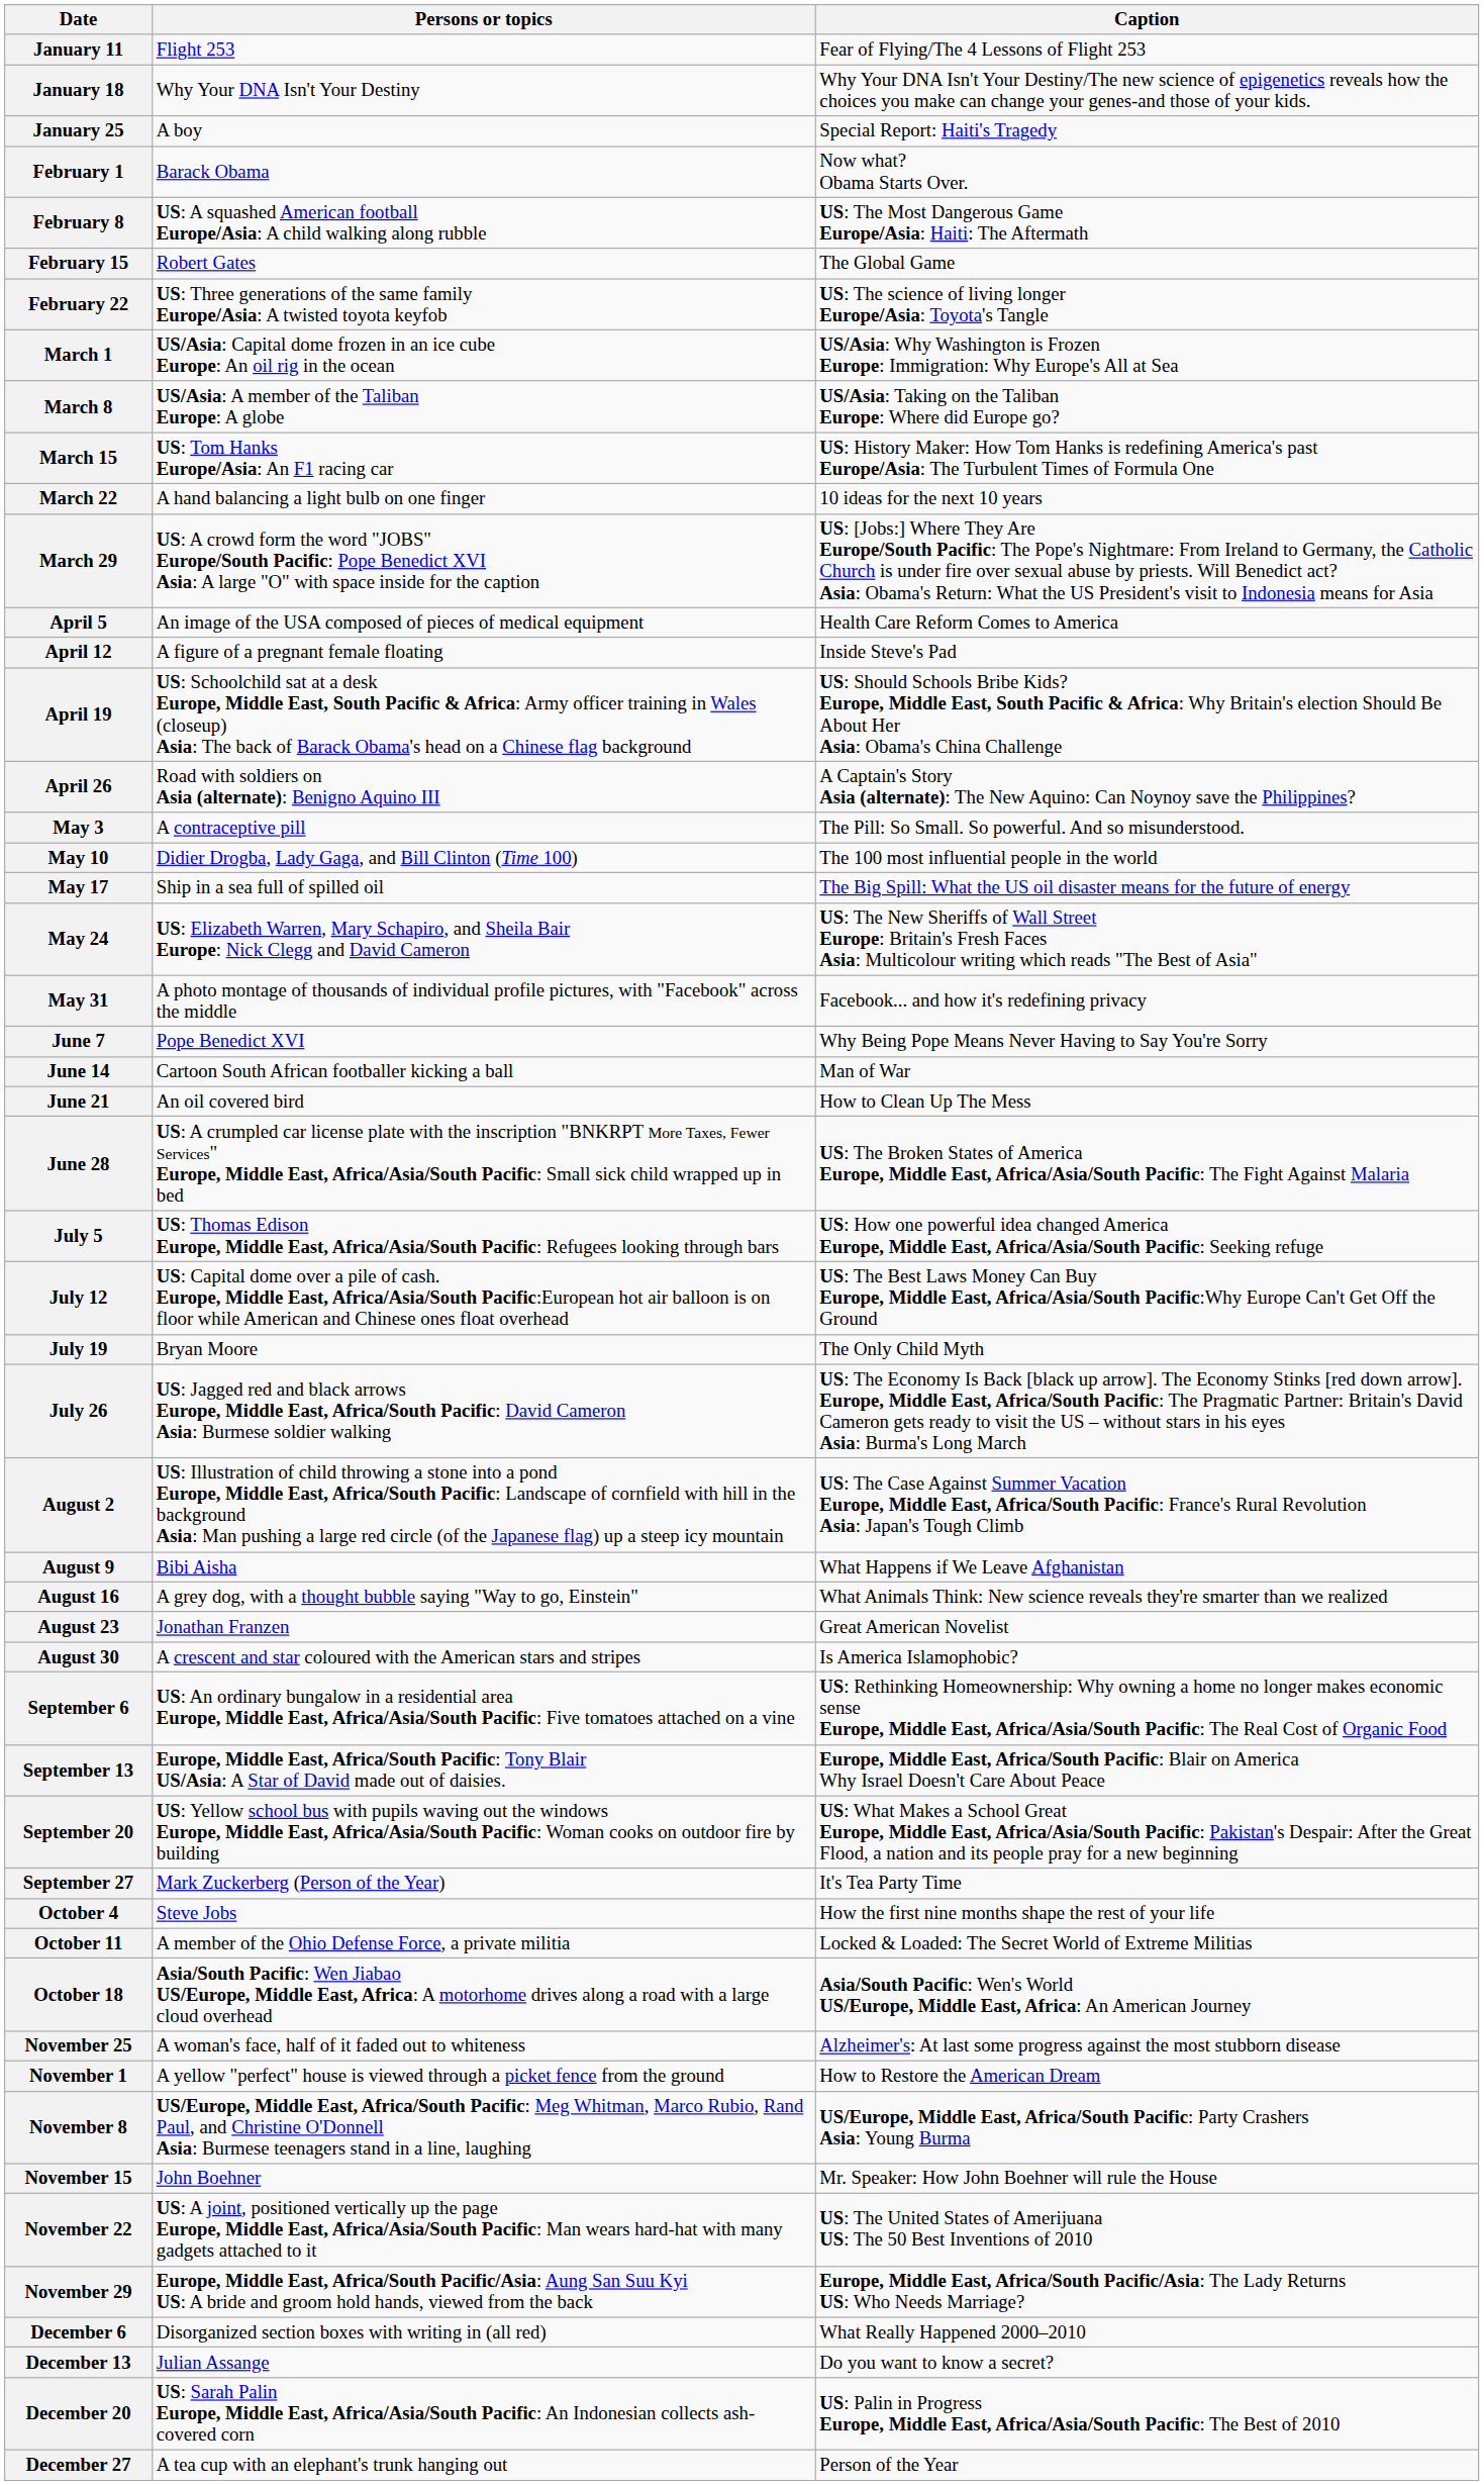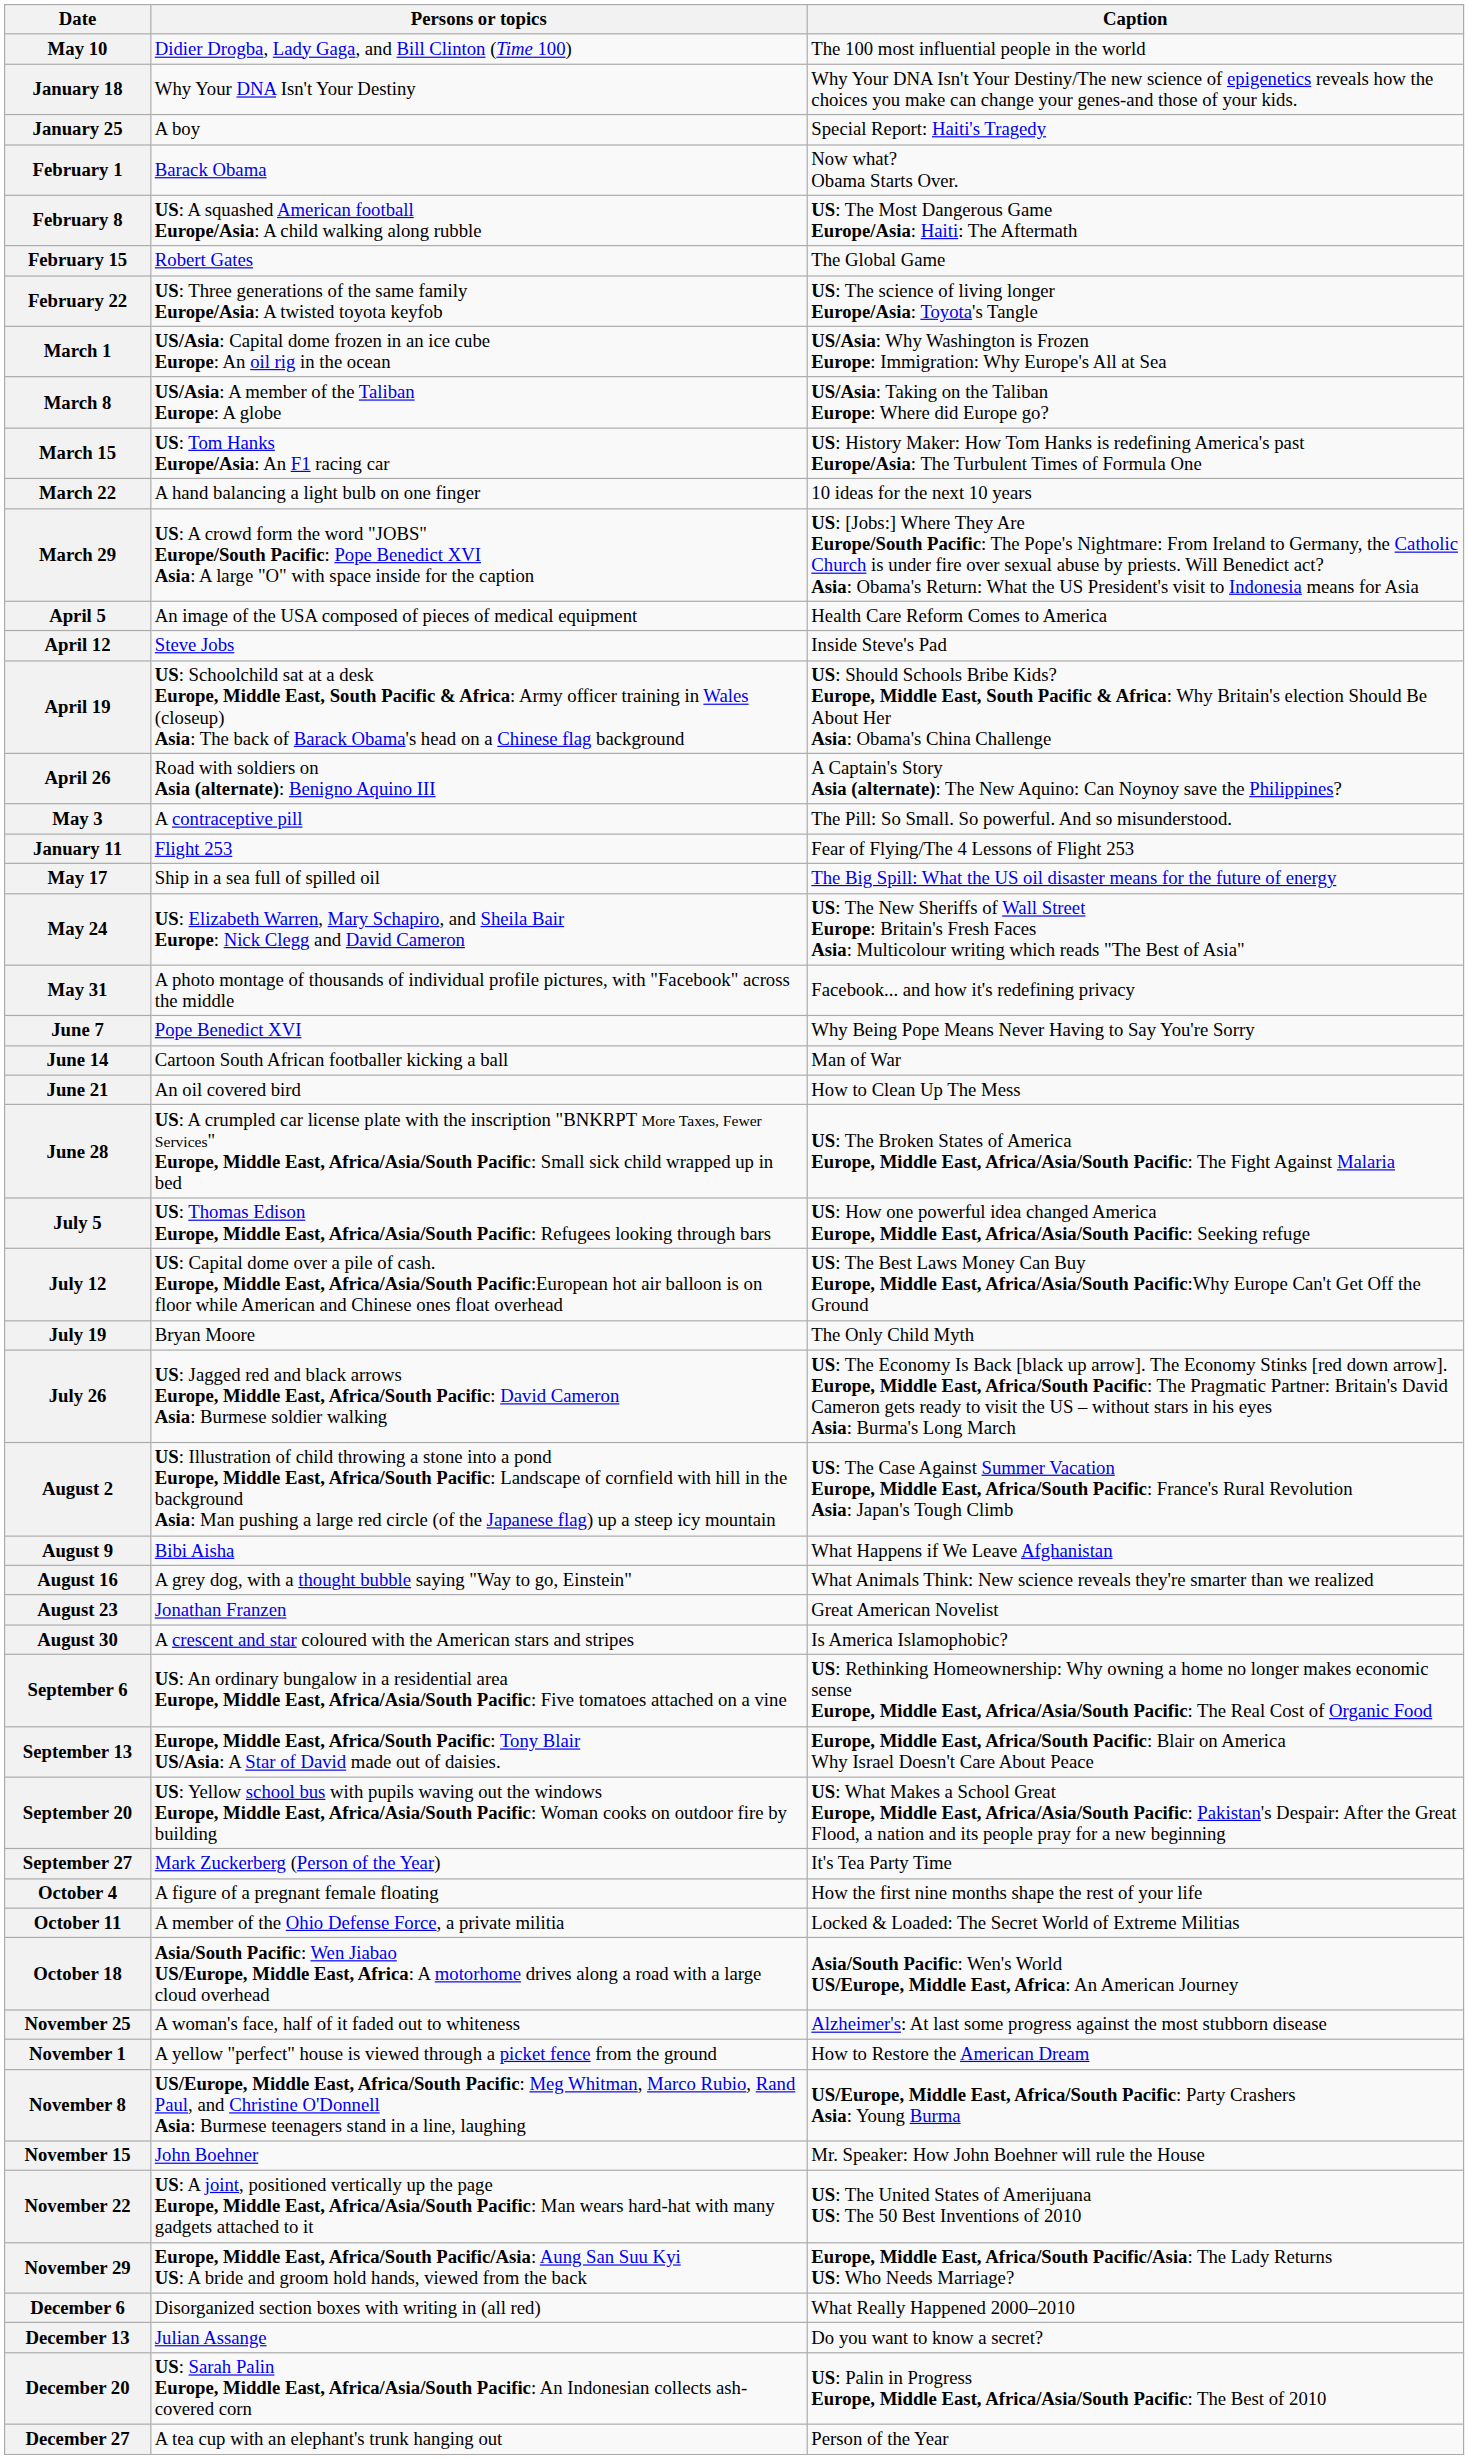rows swapped: January 11 <-> May 10
April 12 | Persons or topics: A figure of a pregnant female floating -> Steve Jobs
October 4 | Persons or topics: Steve Jobs -> A figure of a pregnant female floating
